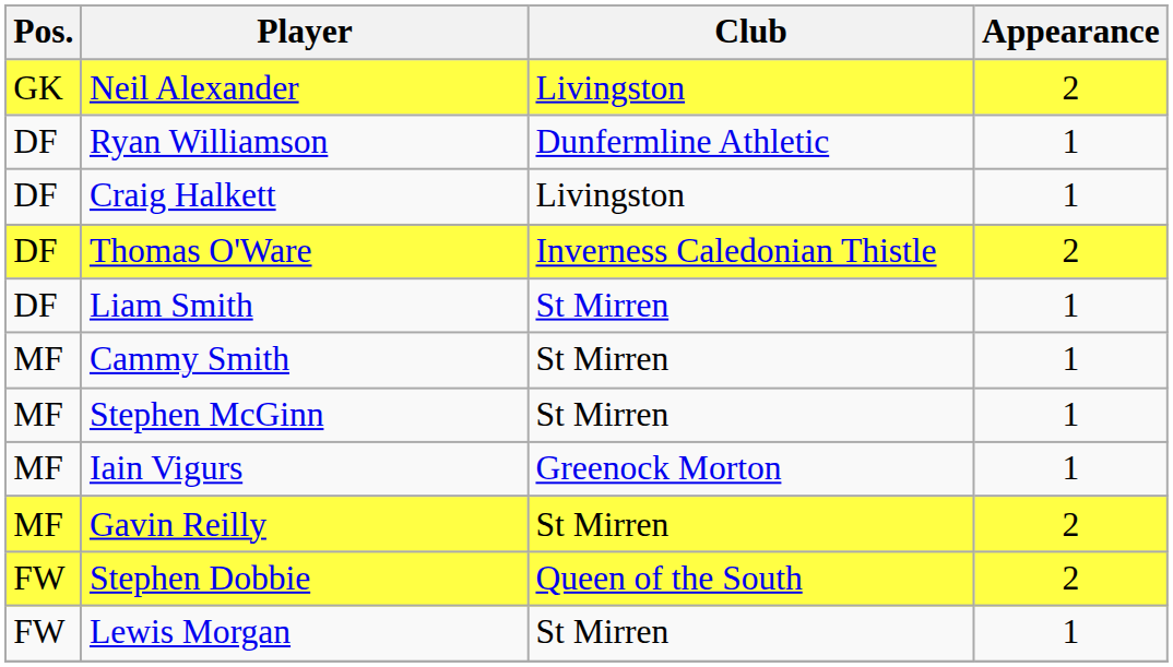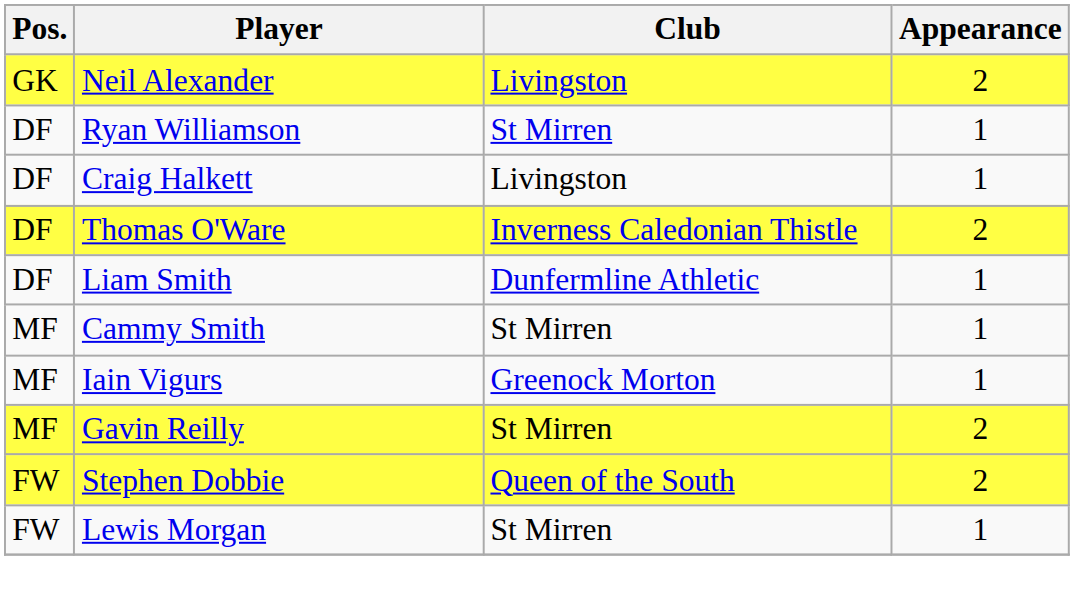Ryan Williamson | Club: Dunfermline Athletic -> St Mirren
Liam Smith | Club: St Mirren -> Dunfermline Athletic
- row: MF | Stephen McGinn | St Mirren | 1
